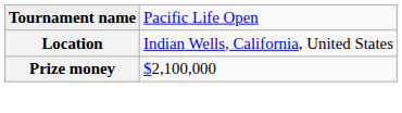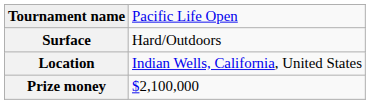+ row: Surface | Hard/Outdoors
